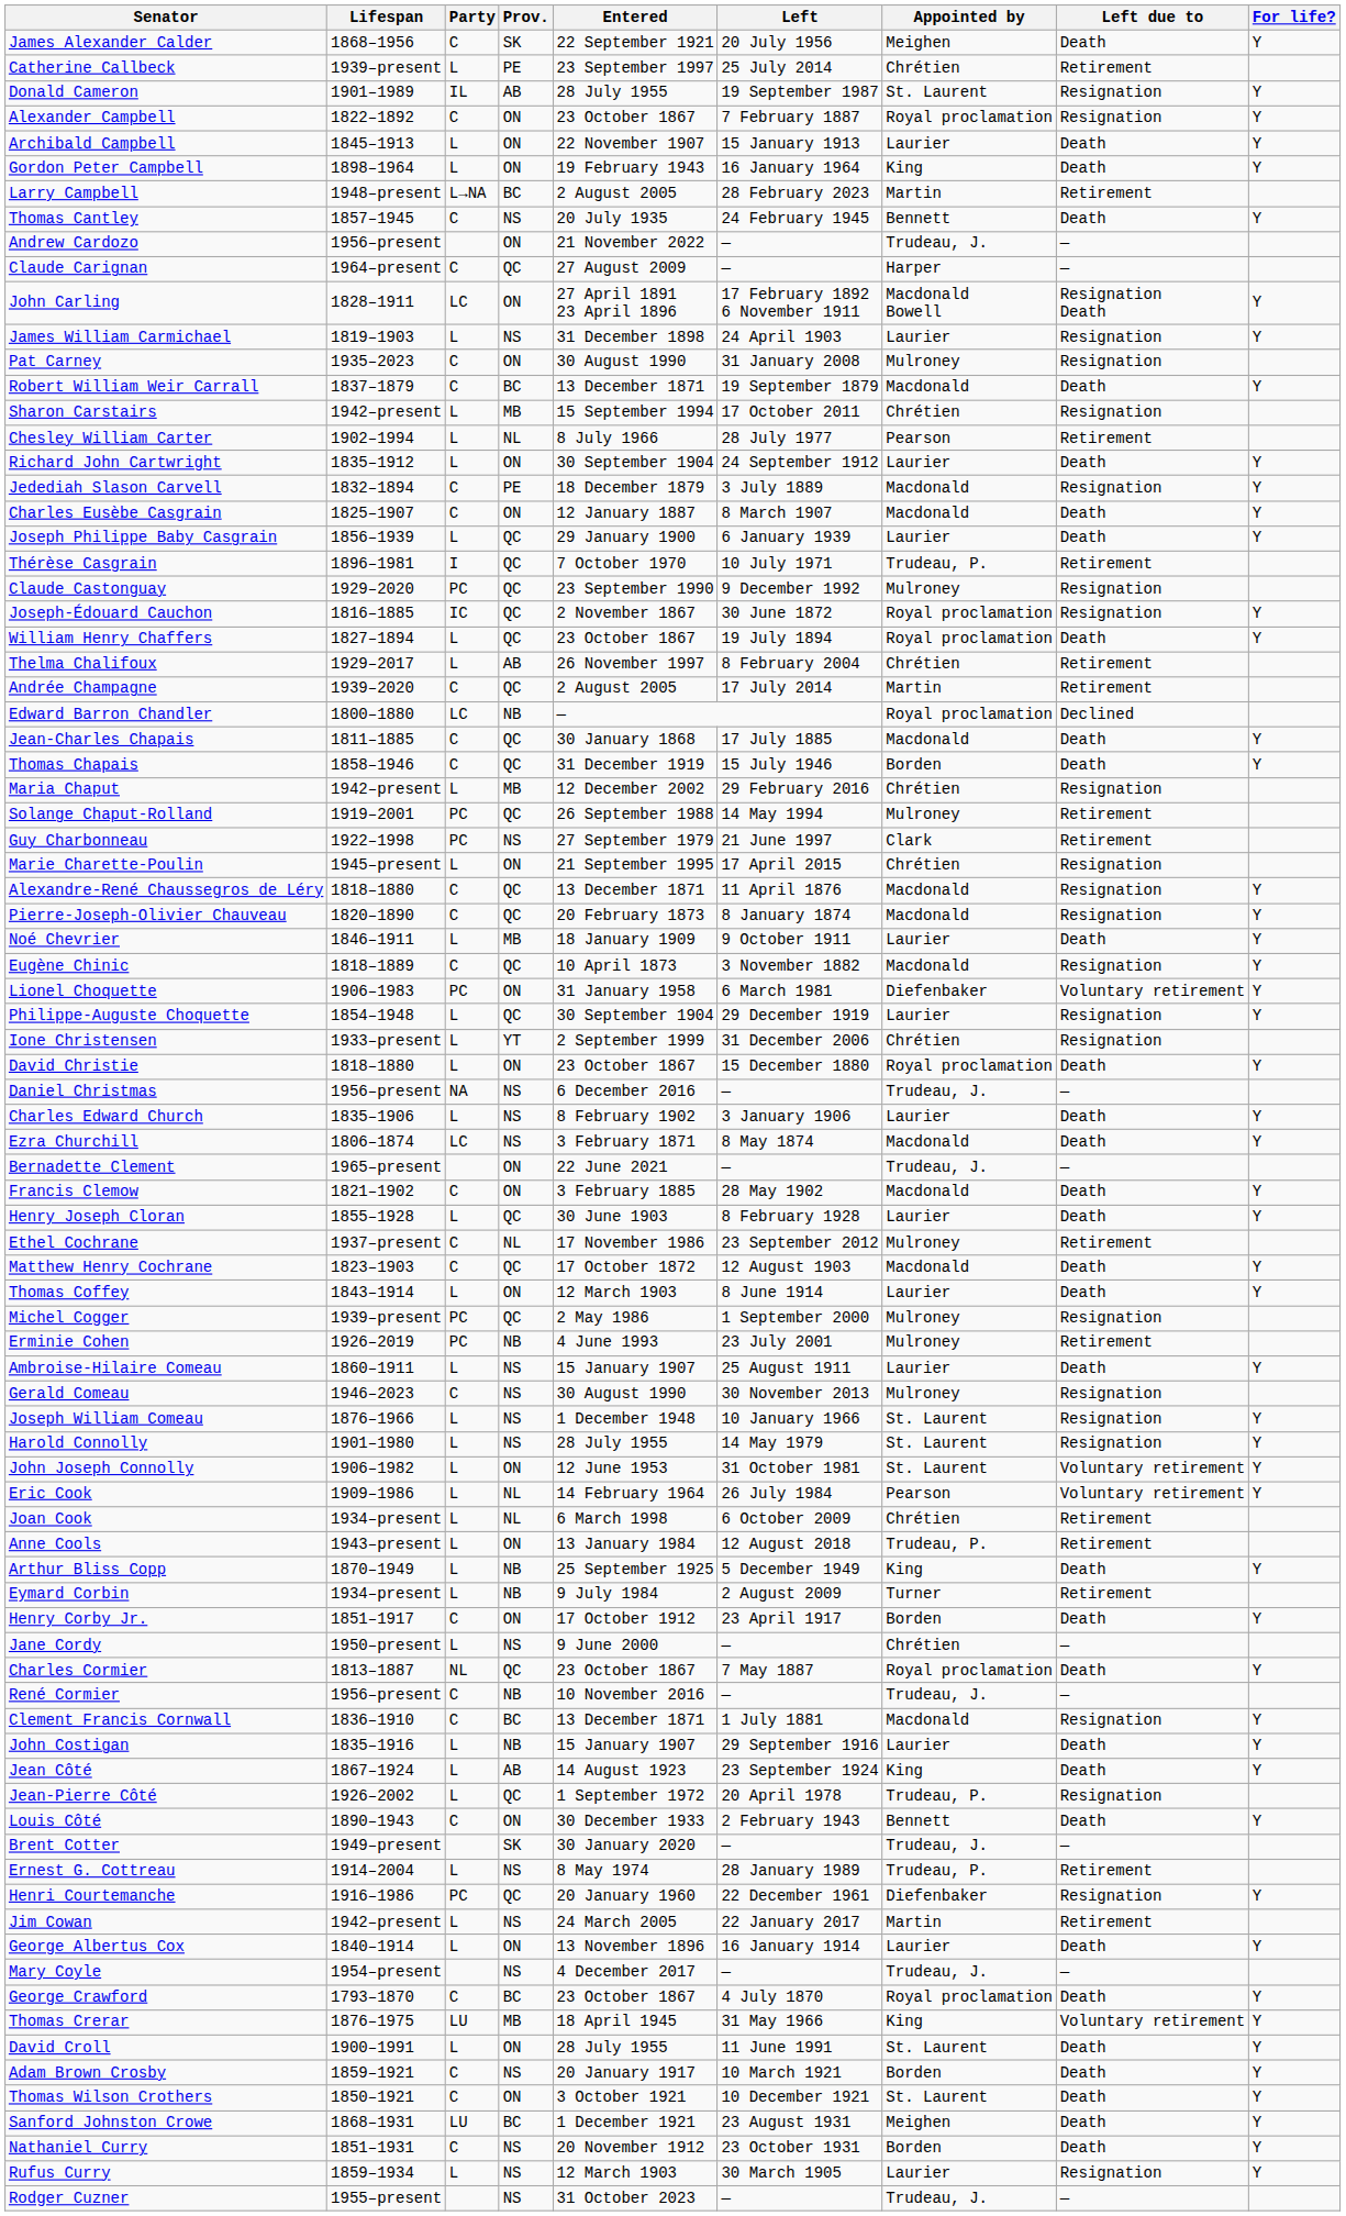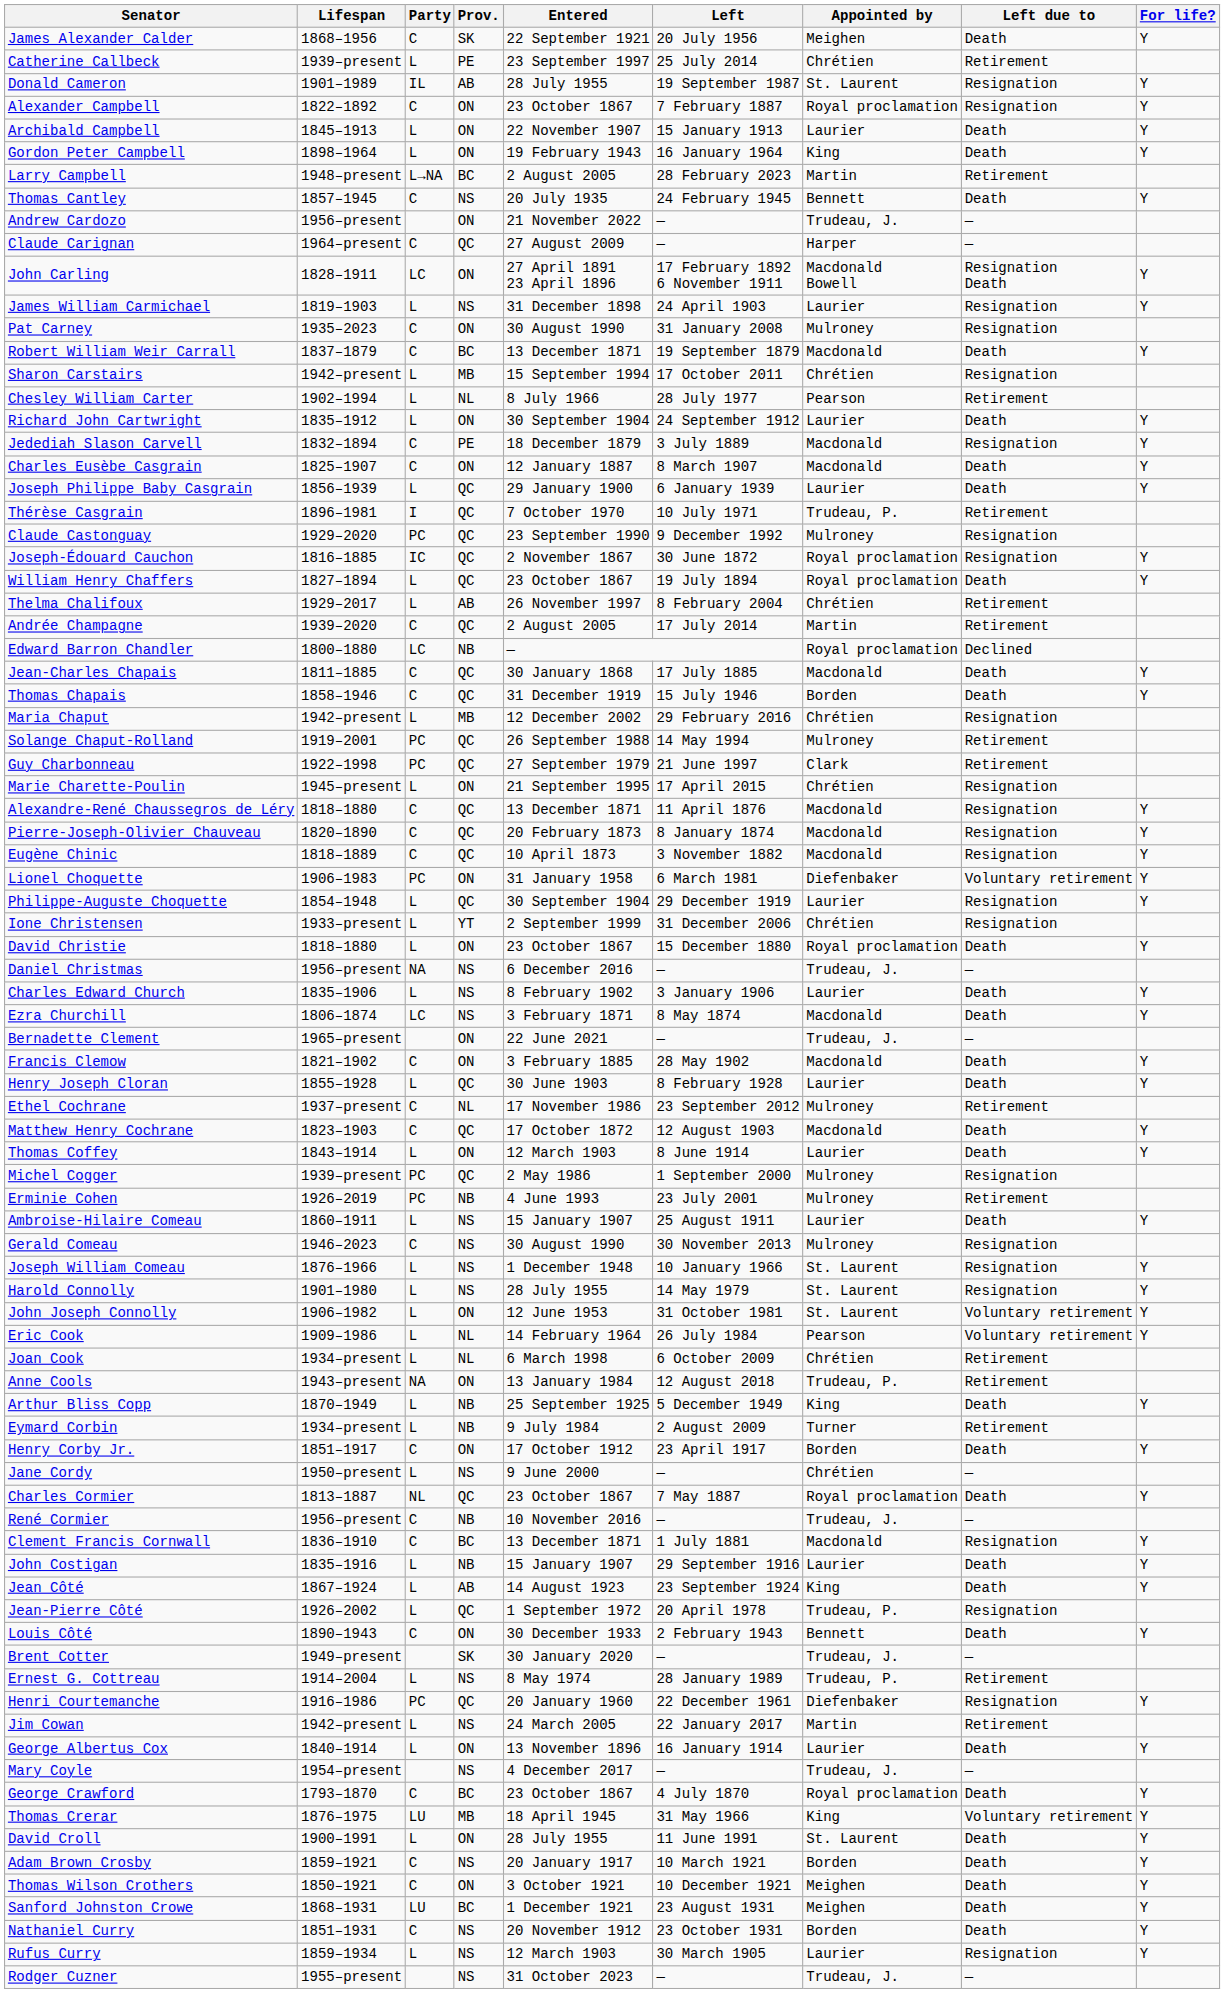Guy Charbonneau | Prov.: NS -> QC
- row: Noé Chevrier | 1846–1911 | L | MB | 18 January 1909 | 9 October 1911 | Laurier | Death | Y
Anne Cools | Party: L -> NA
Thomas Wilson Crothers | Appointed by: St. Laurent -> Meighen
